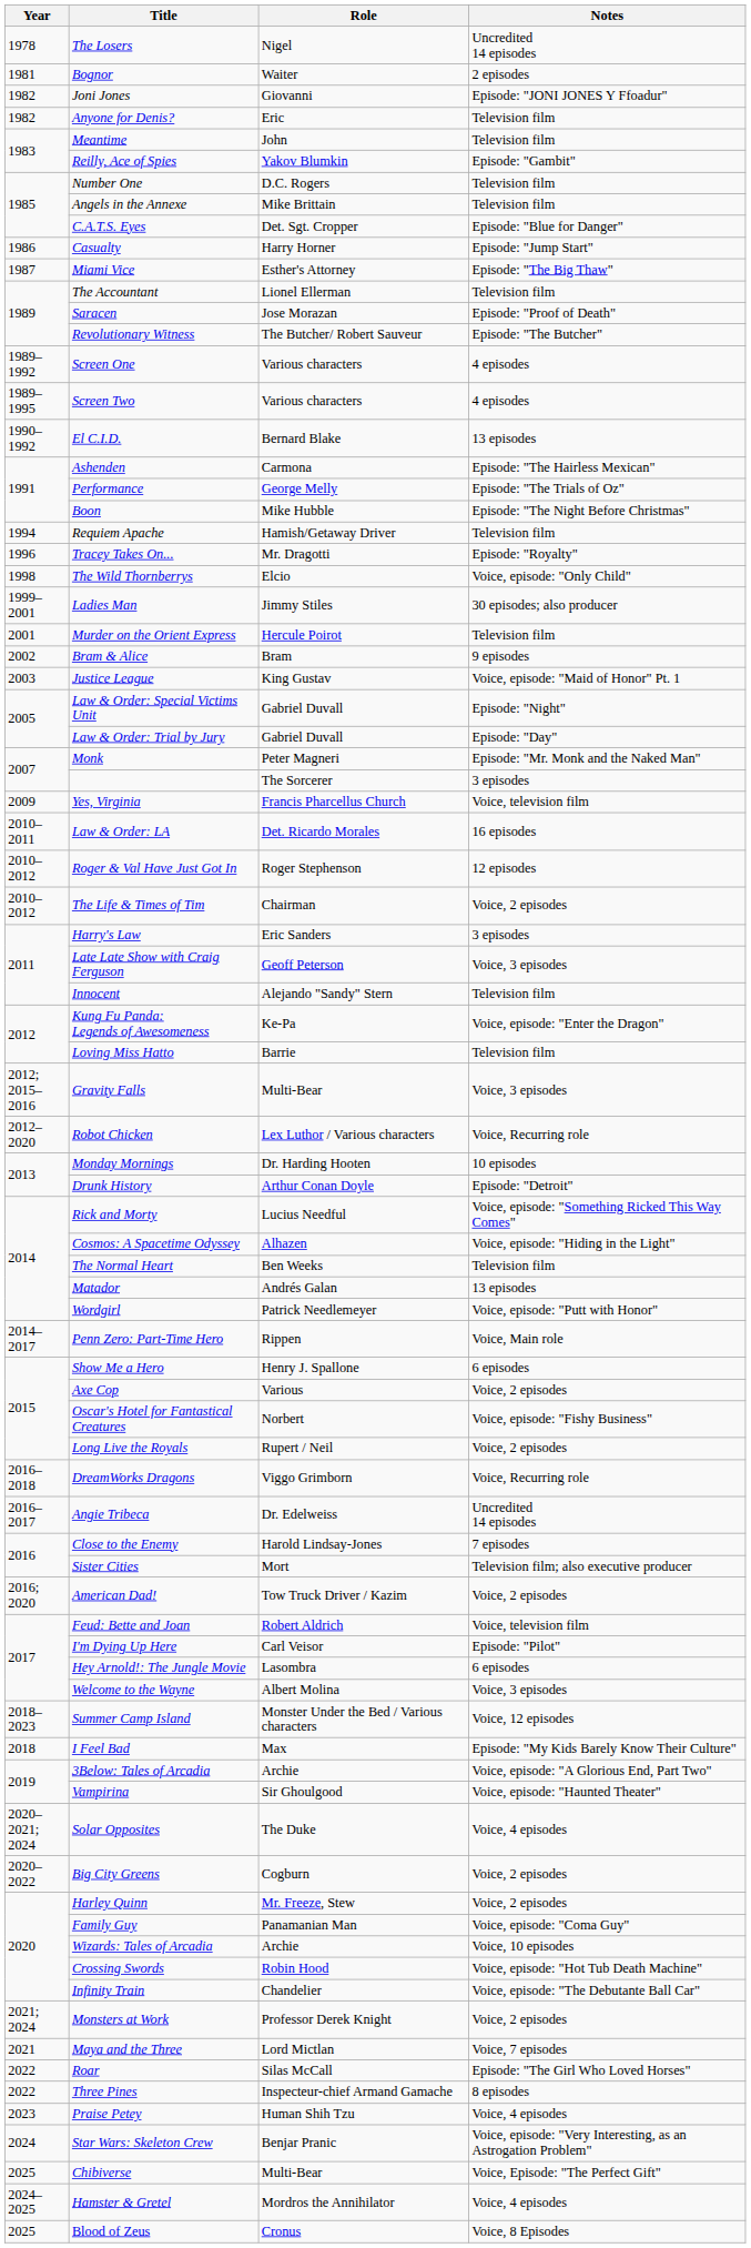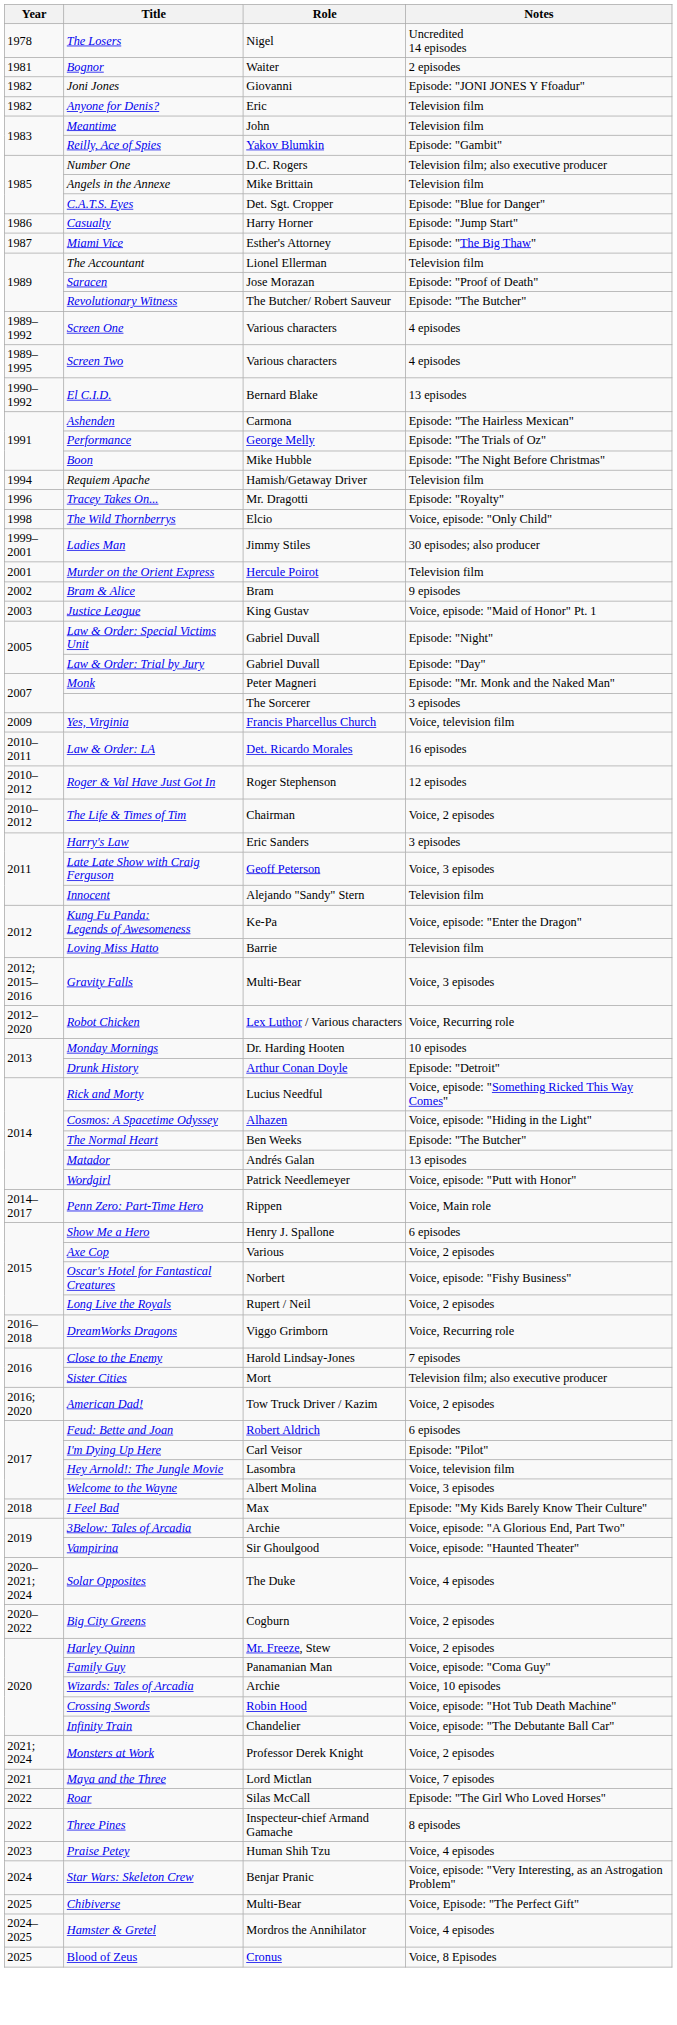Number One | Notes: Television film -> Television film; also executive producer
The Normal Heart | Notes: Television film -> Episode: "The Butcher"
- row: 2016–2017 | Angie Tribeca | Dr. Edelweiss | Uncredited 14 episodes
Feud: Bette and Joan | Notes: Voice, television film -> 6 episodes
Hey Arnold!: The Jungle Movie | Notes: 6 episodes -> Voice, television film
- row: 2018–2023 | Summer Camp Island | Monster Under the Bed / Various characters | Voice, 12 episodes
